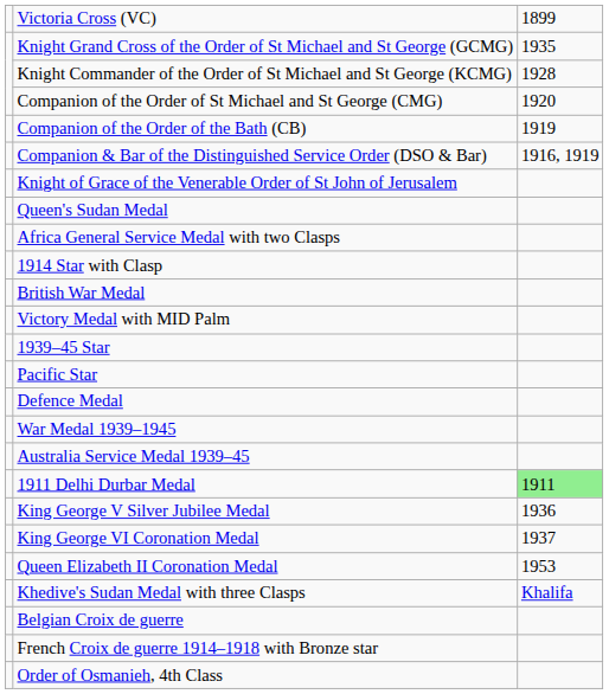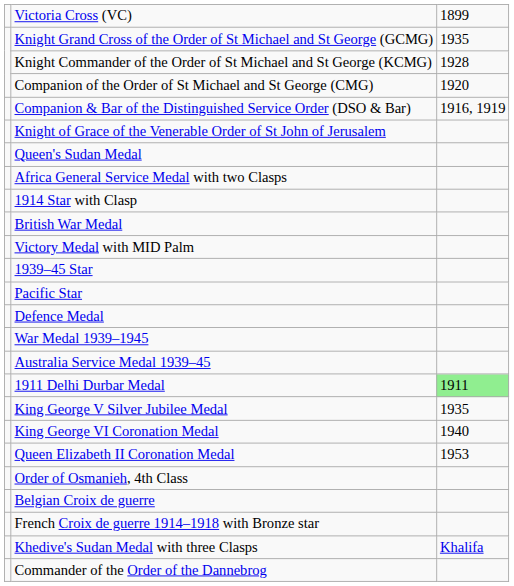- row: Companion of the Order of the Bath (CB) | 1919
King George V Silver Jubilee Medal | column 3: 1936 -> 1935
King George VI Coronation Medal | column 3: 1937 -> 1940
rows swapped: Order of Osmanieh, 4th Class <-> Khedive's Sudan Medal with three Clasps
+ row: Commander of the Order of the Dannebrog
